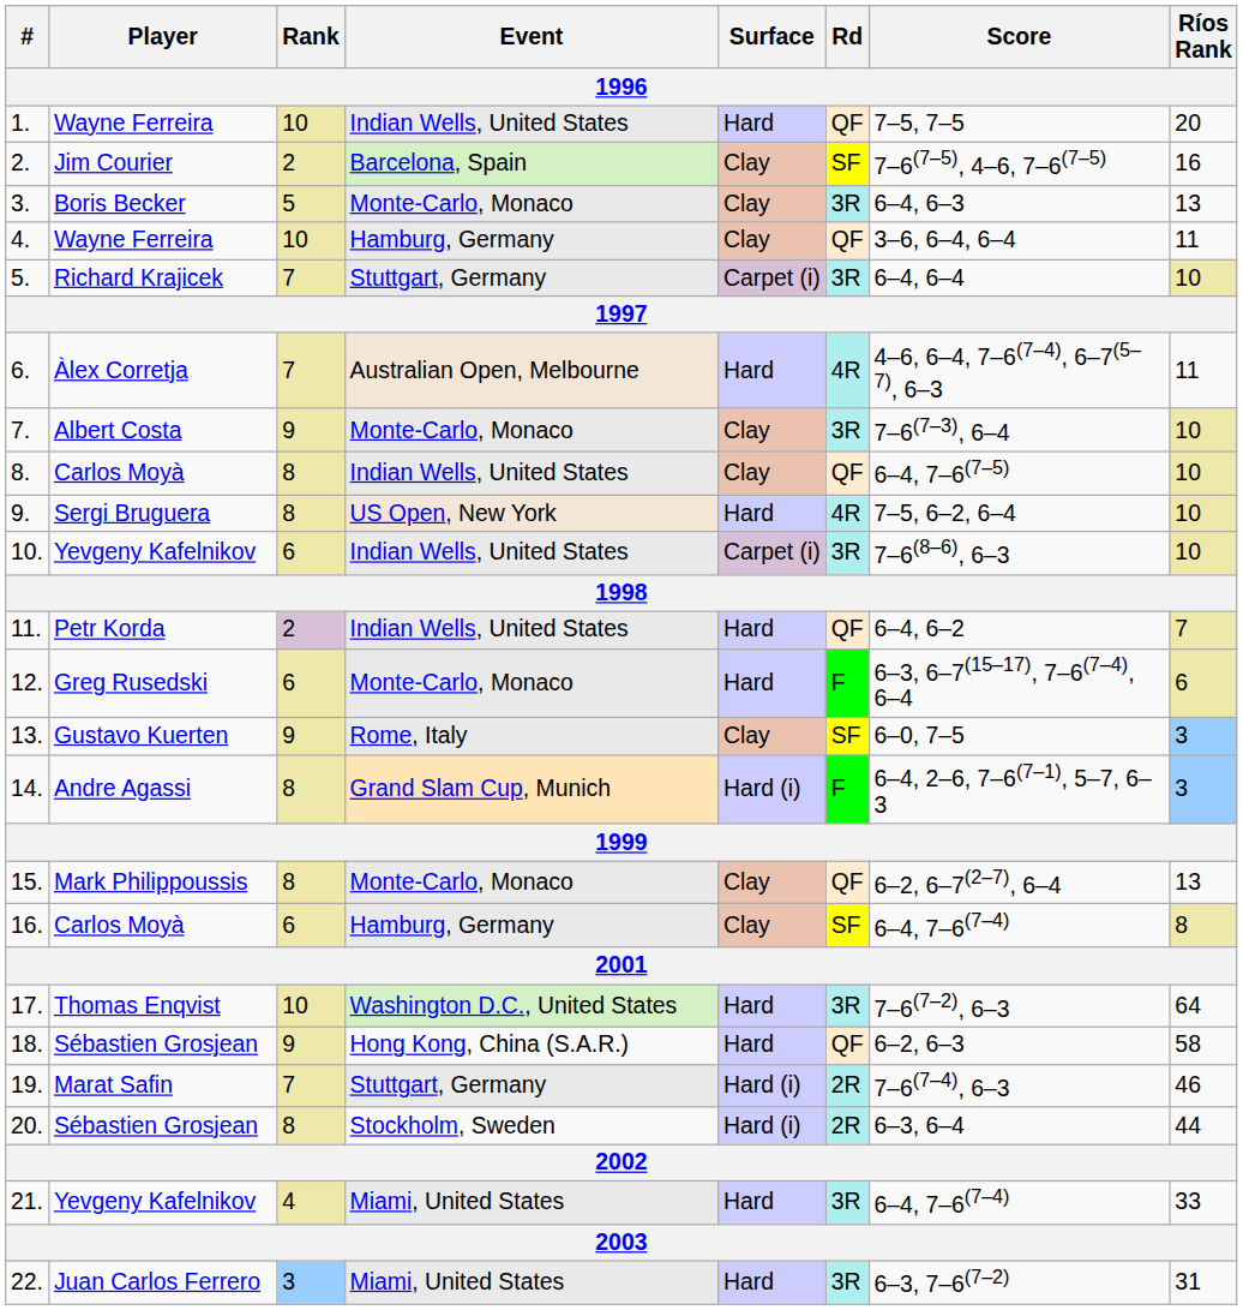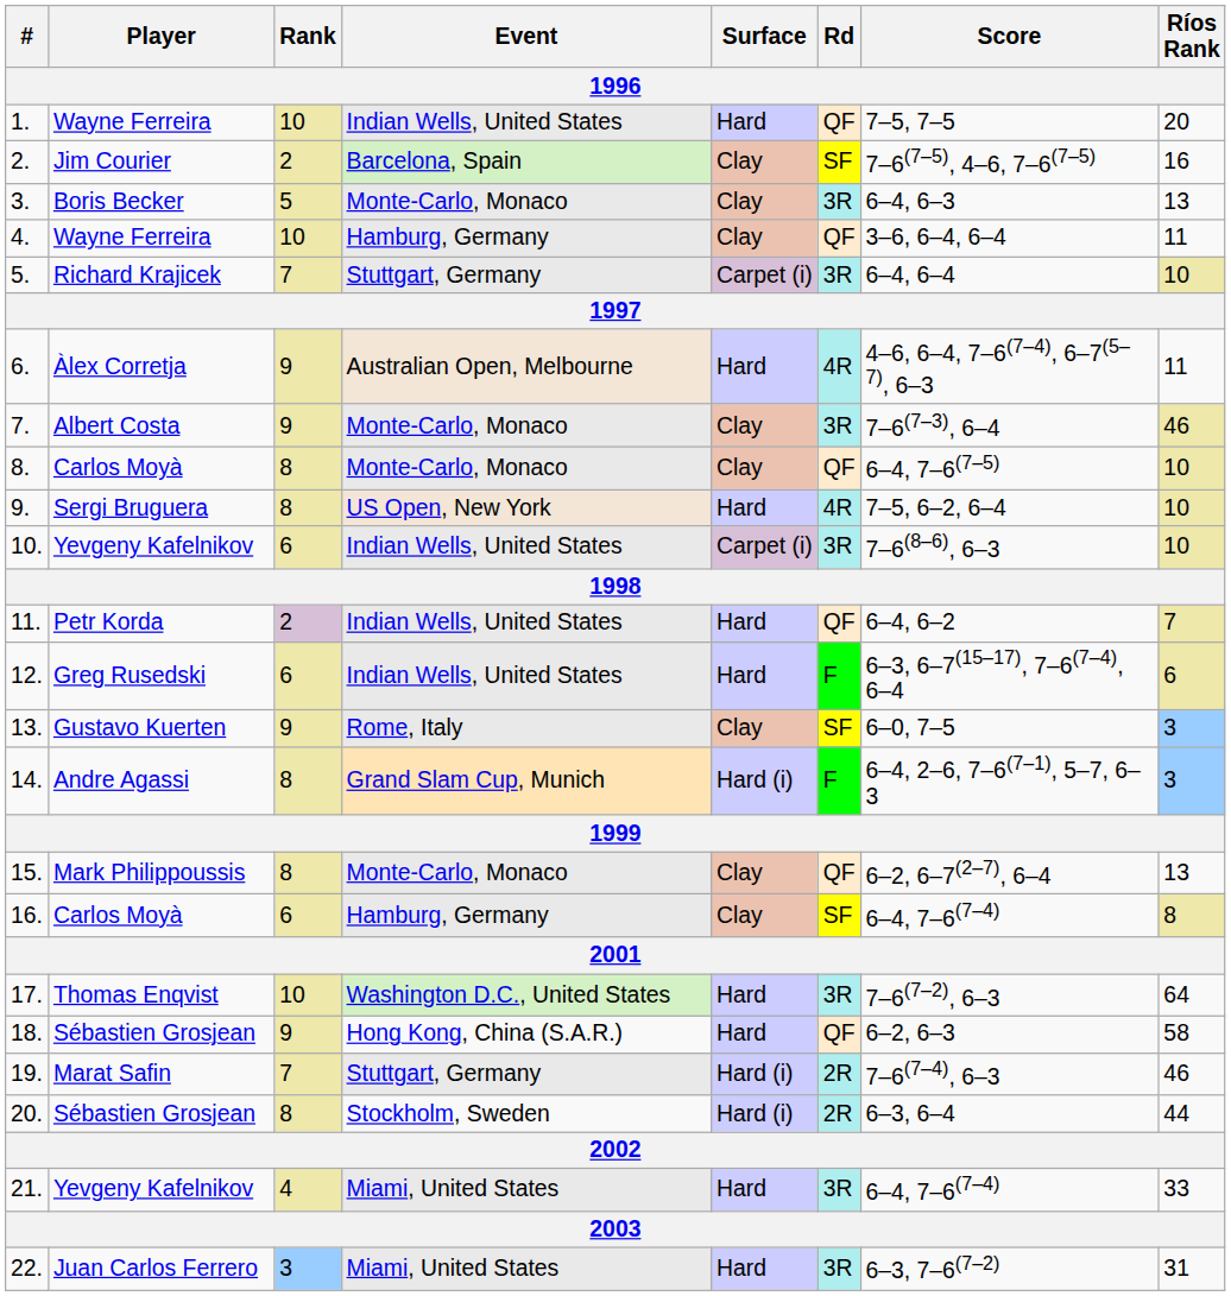6. | Rank: 7 -> 9
7. | Ríos Rank: 10 -> 46
8. | Event: Indian Wells, United States -> Monte-Carlo, Monaco
12. | Event: Monte-Carlo, Monaco -> Indian Wells, United States
